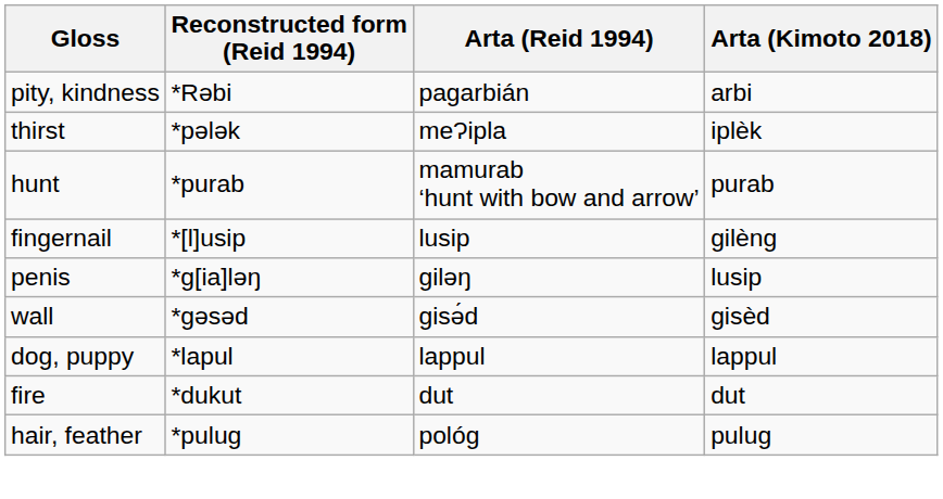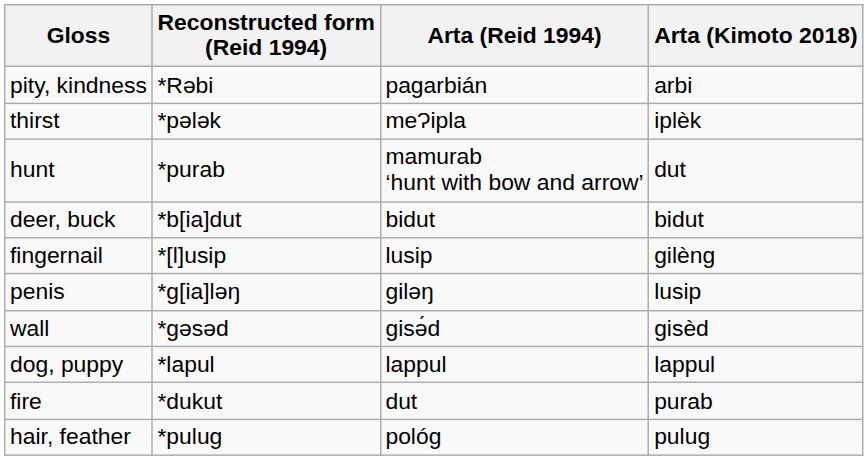hunt | Arta (Kimoto 2018): purab -> dut
+ row: deer, buck | *b[ia]dut | bidut | bidut
fire | Arta (Kimoto 2018): dut -> purab
